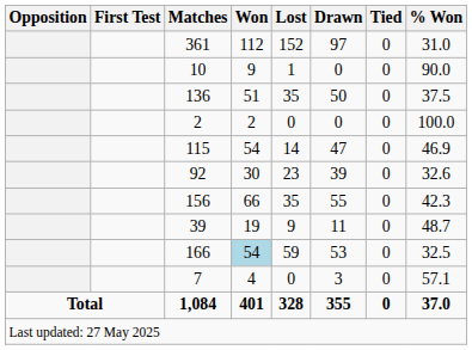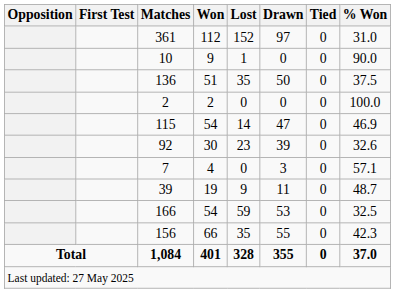rows swapped: 156 <-> 7
166 | Won: lightblue background -> no background
